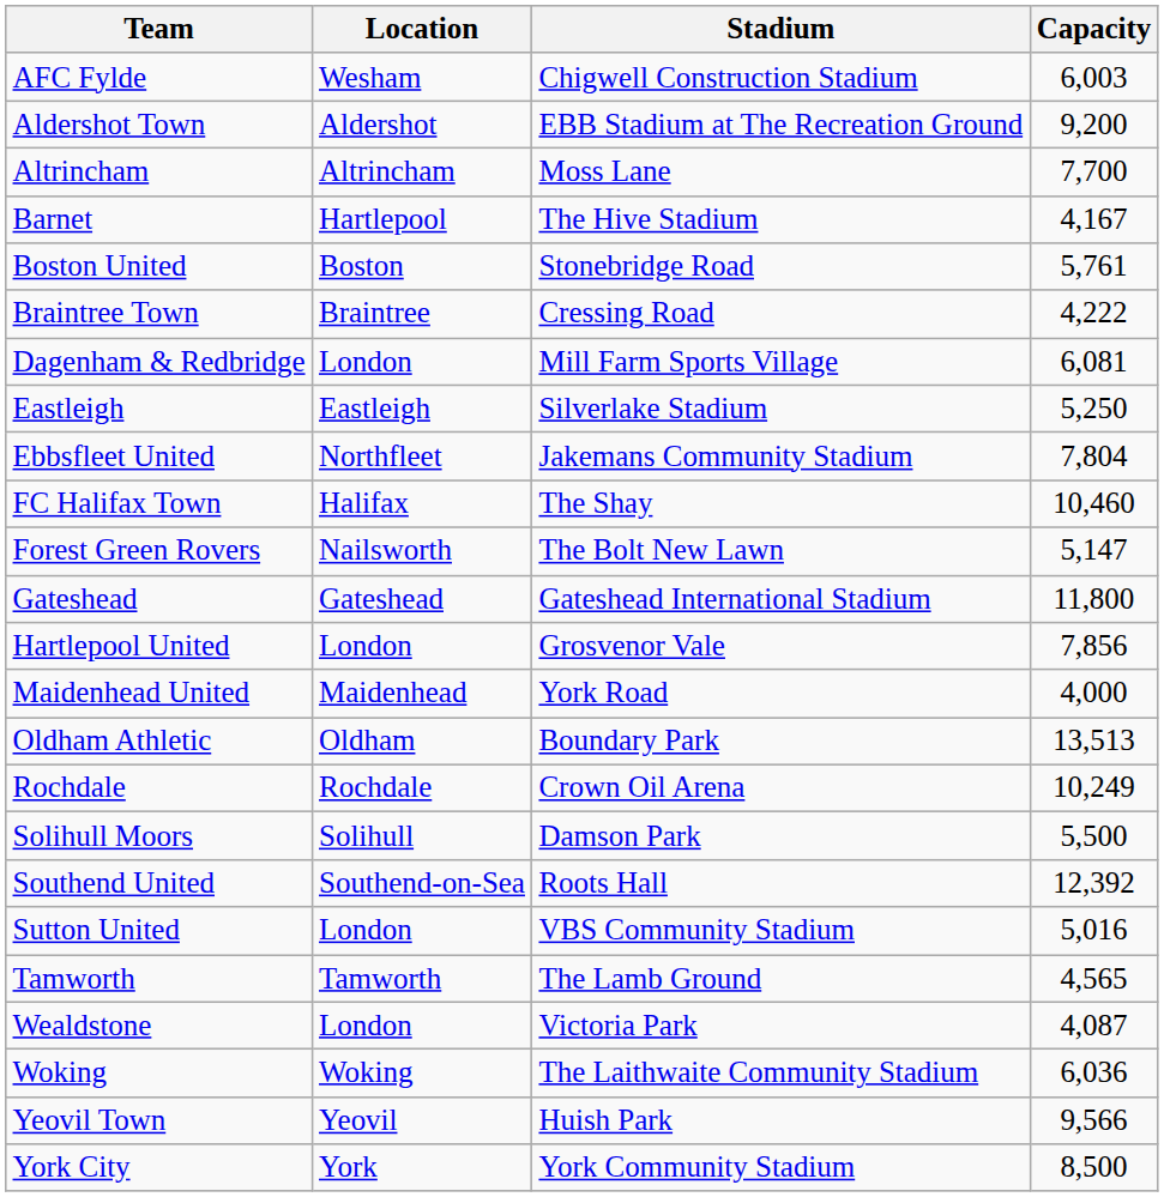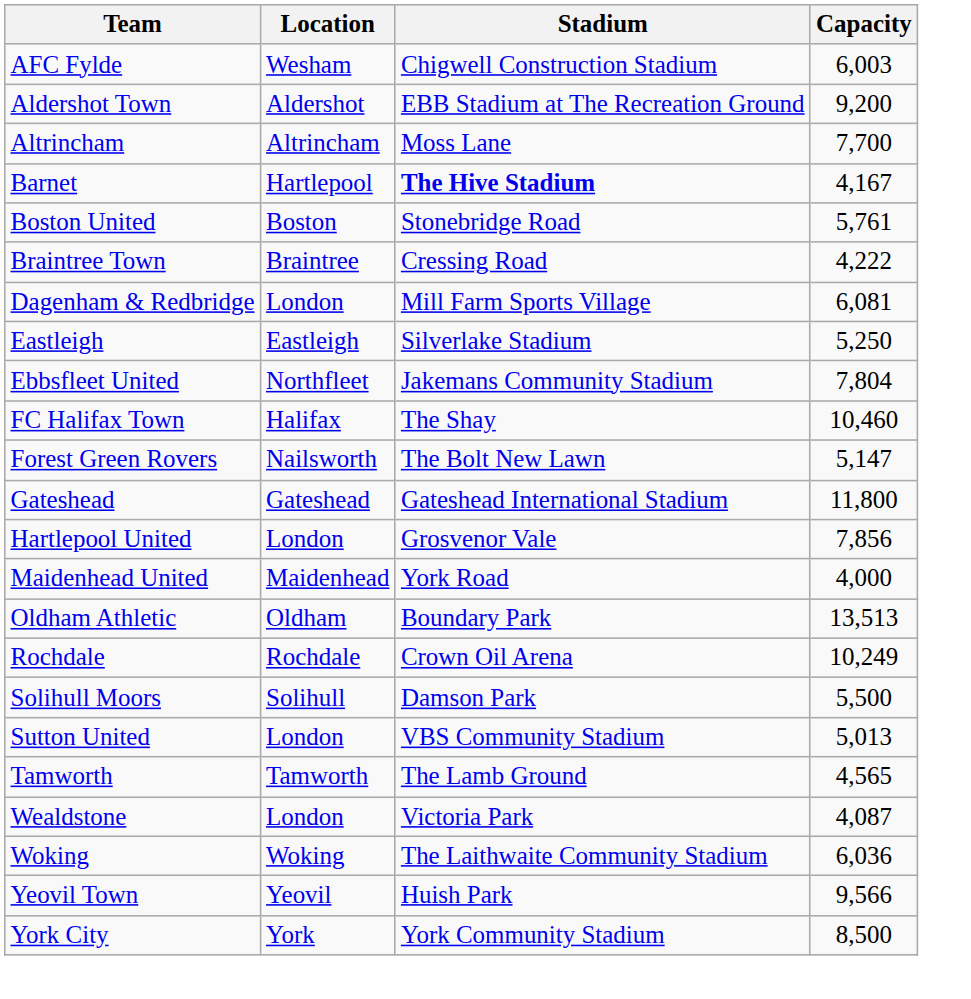Barnet | Stadium: normal -> bold
- row: Southend United | Southend-on-Sea | Roots Hall | 12,392
Sutton United | Capacity: 5,016 -> 5,013
